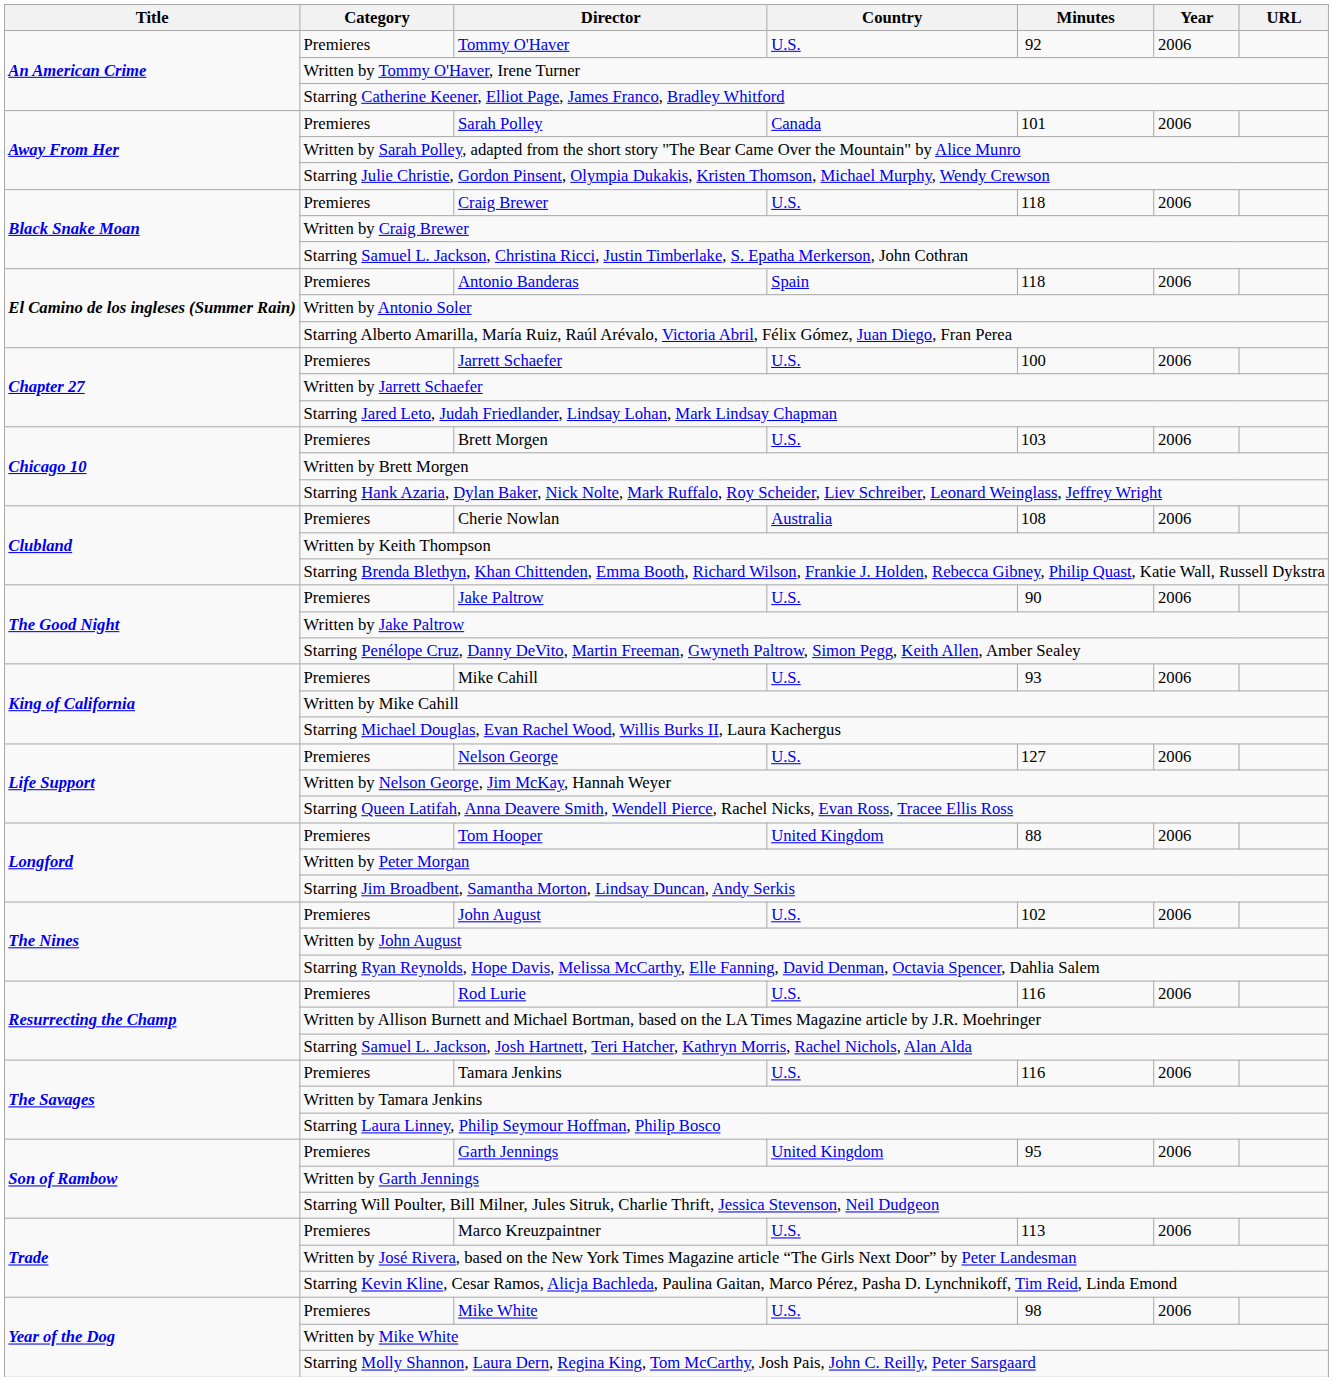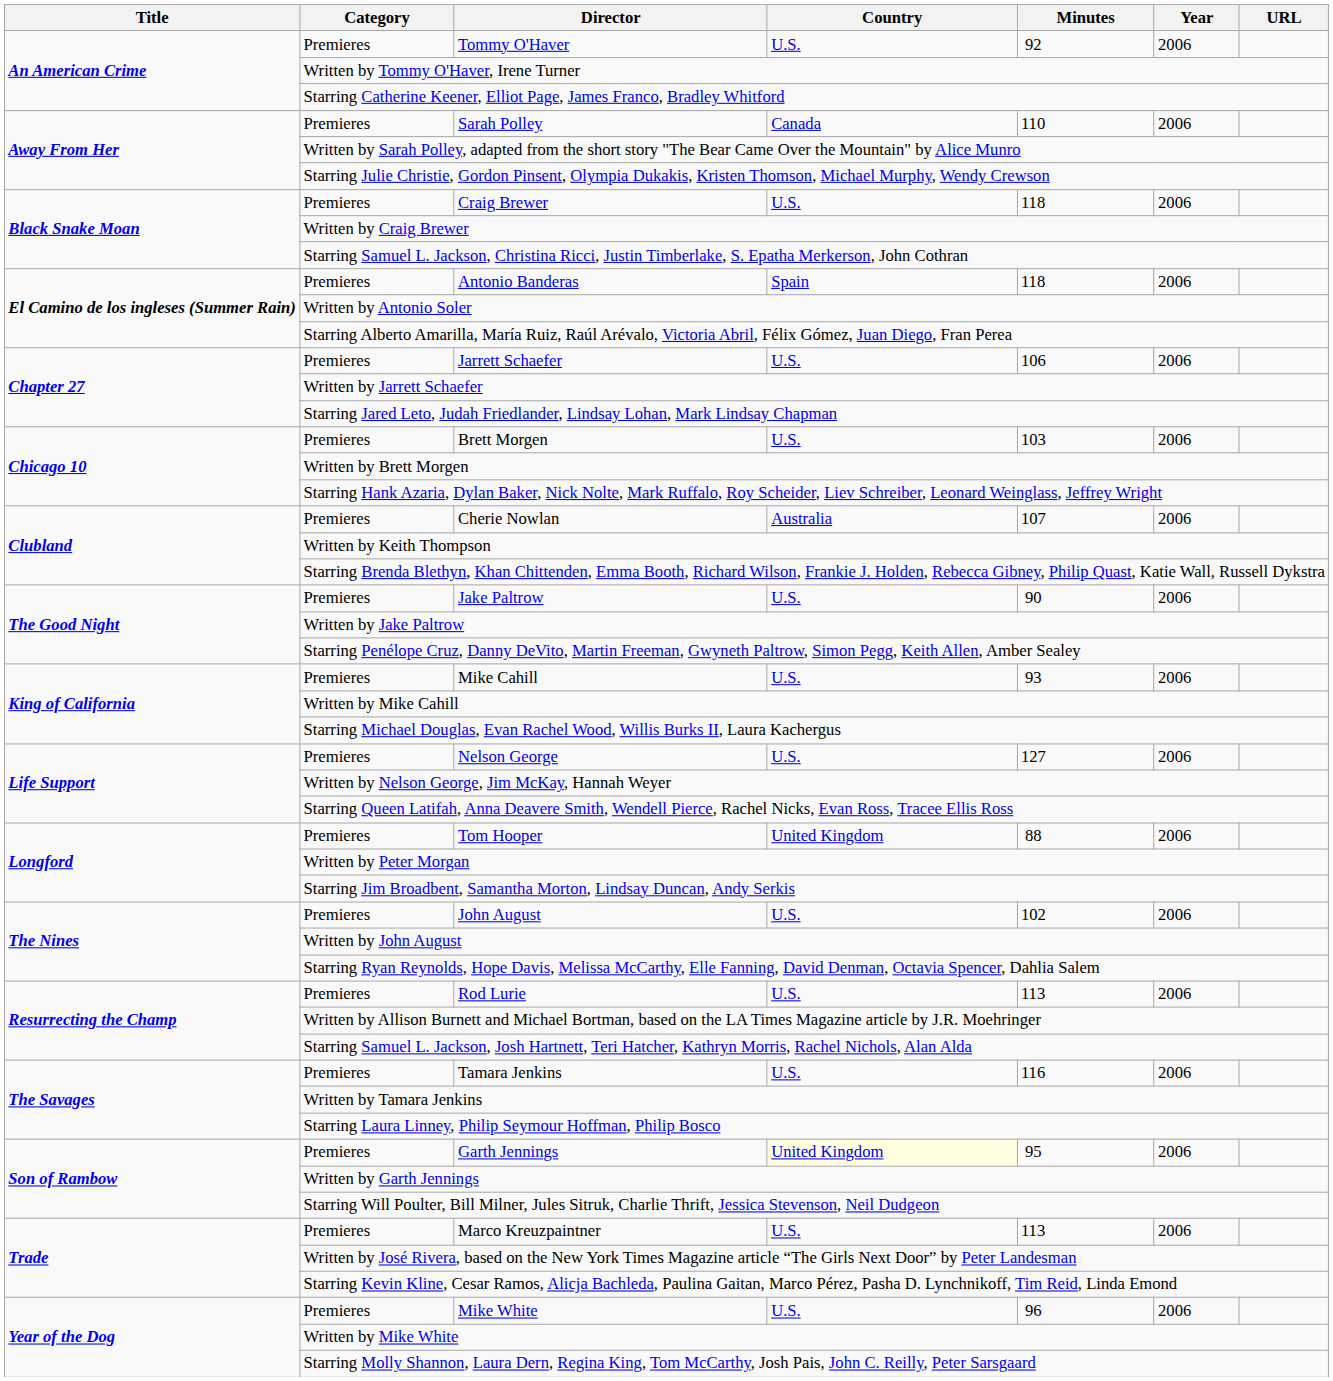Sarah Polley | Minutes: 101 -> 110
Jarrett Schaefer | Minutes: 100 -> 106
Cherie Nowlan | Minutes: 108 -> 107
Rod Lurie | Minutes: 116 -> 113
Garth Jennings | Country: no background -> lightyellow background
Mike White | Minutes: 98 -> 96
